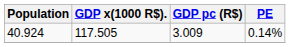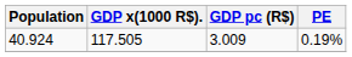40.924 | PE: 0.14% -> 0.19%
